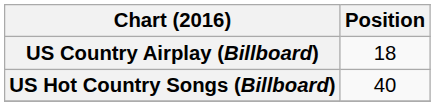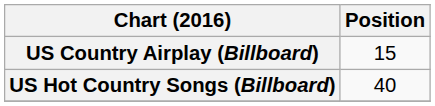US Country Airplay (Billboard) | Position: 18 -> 15
